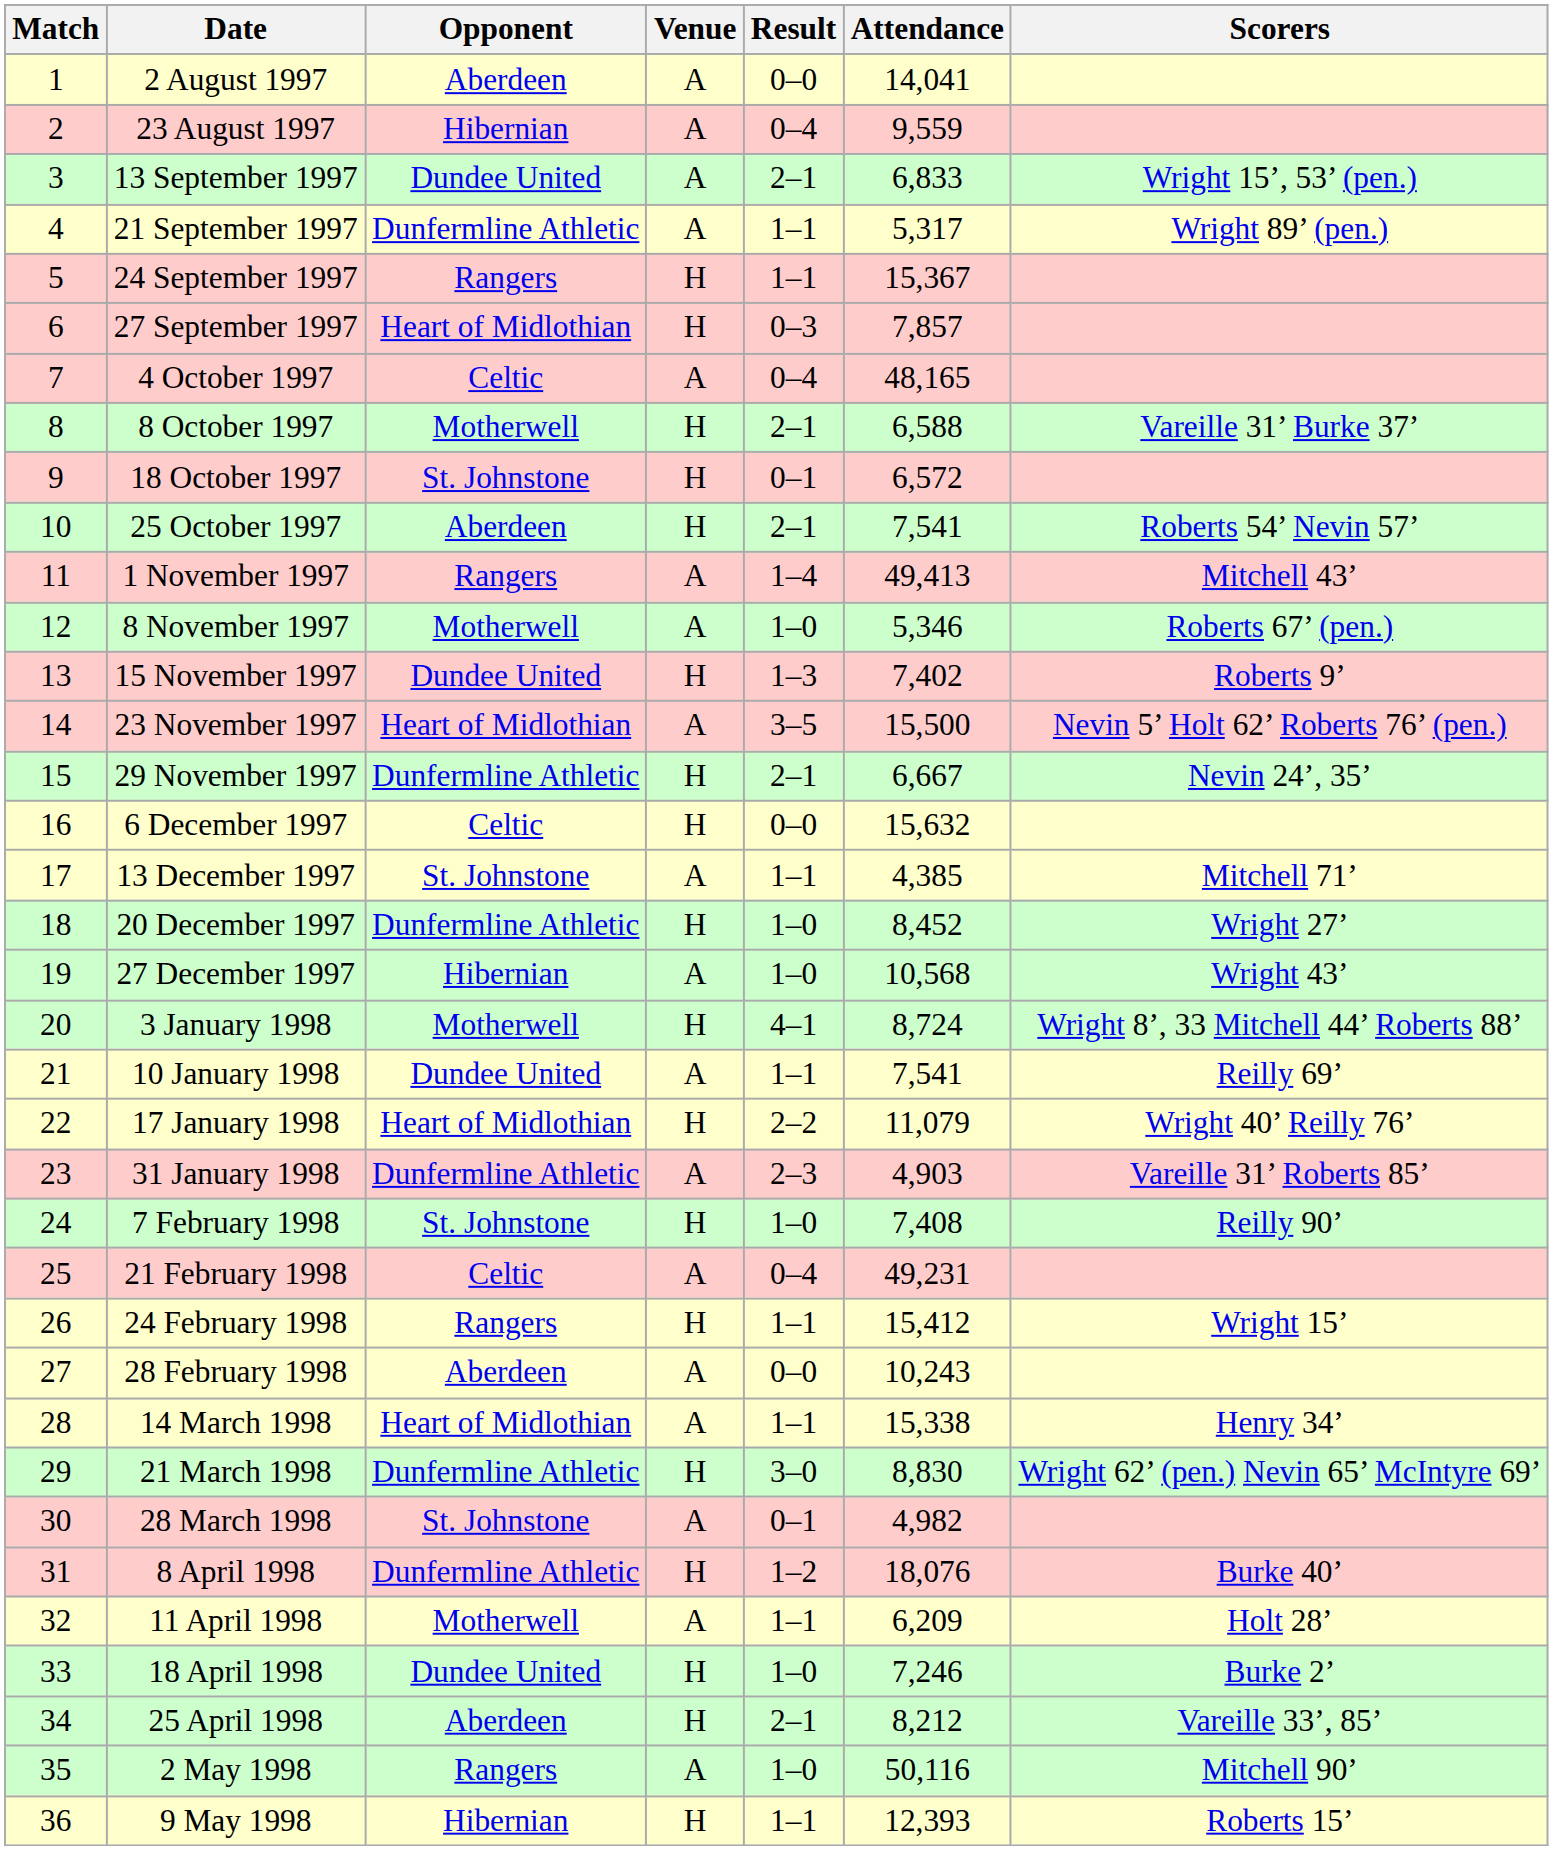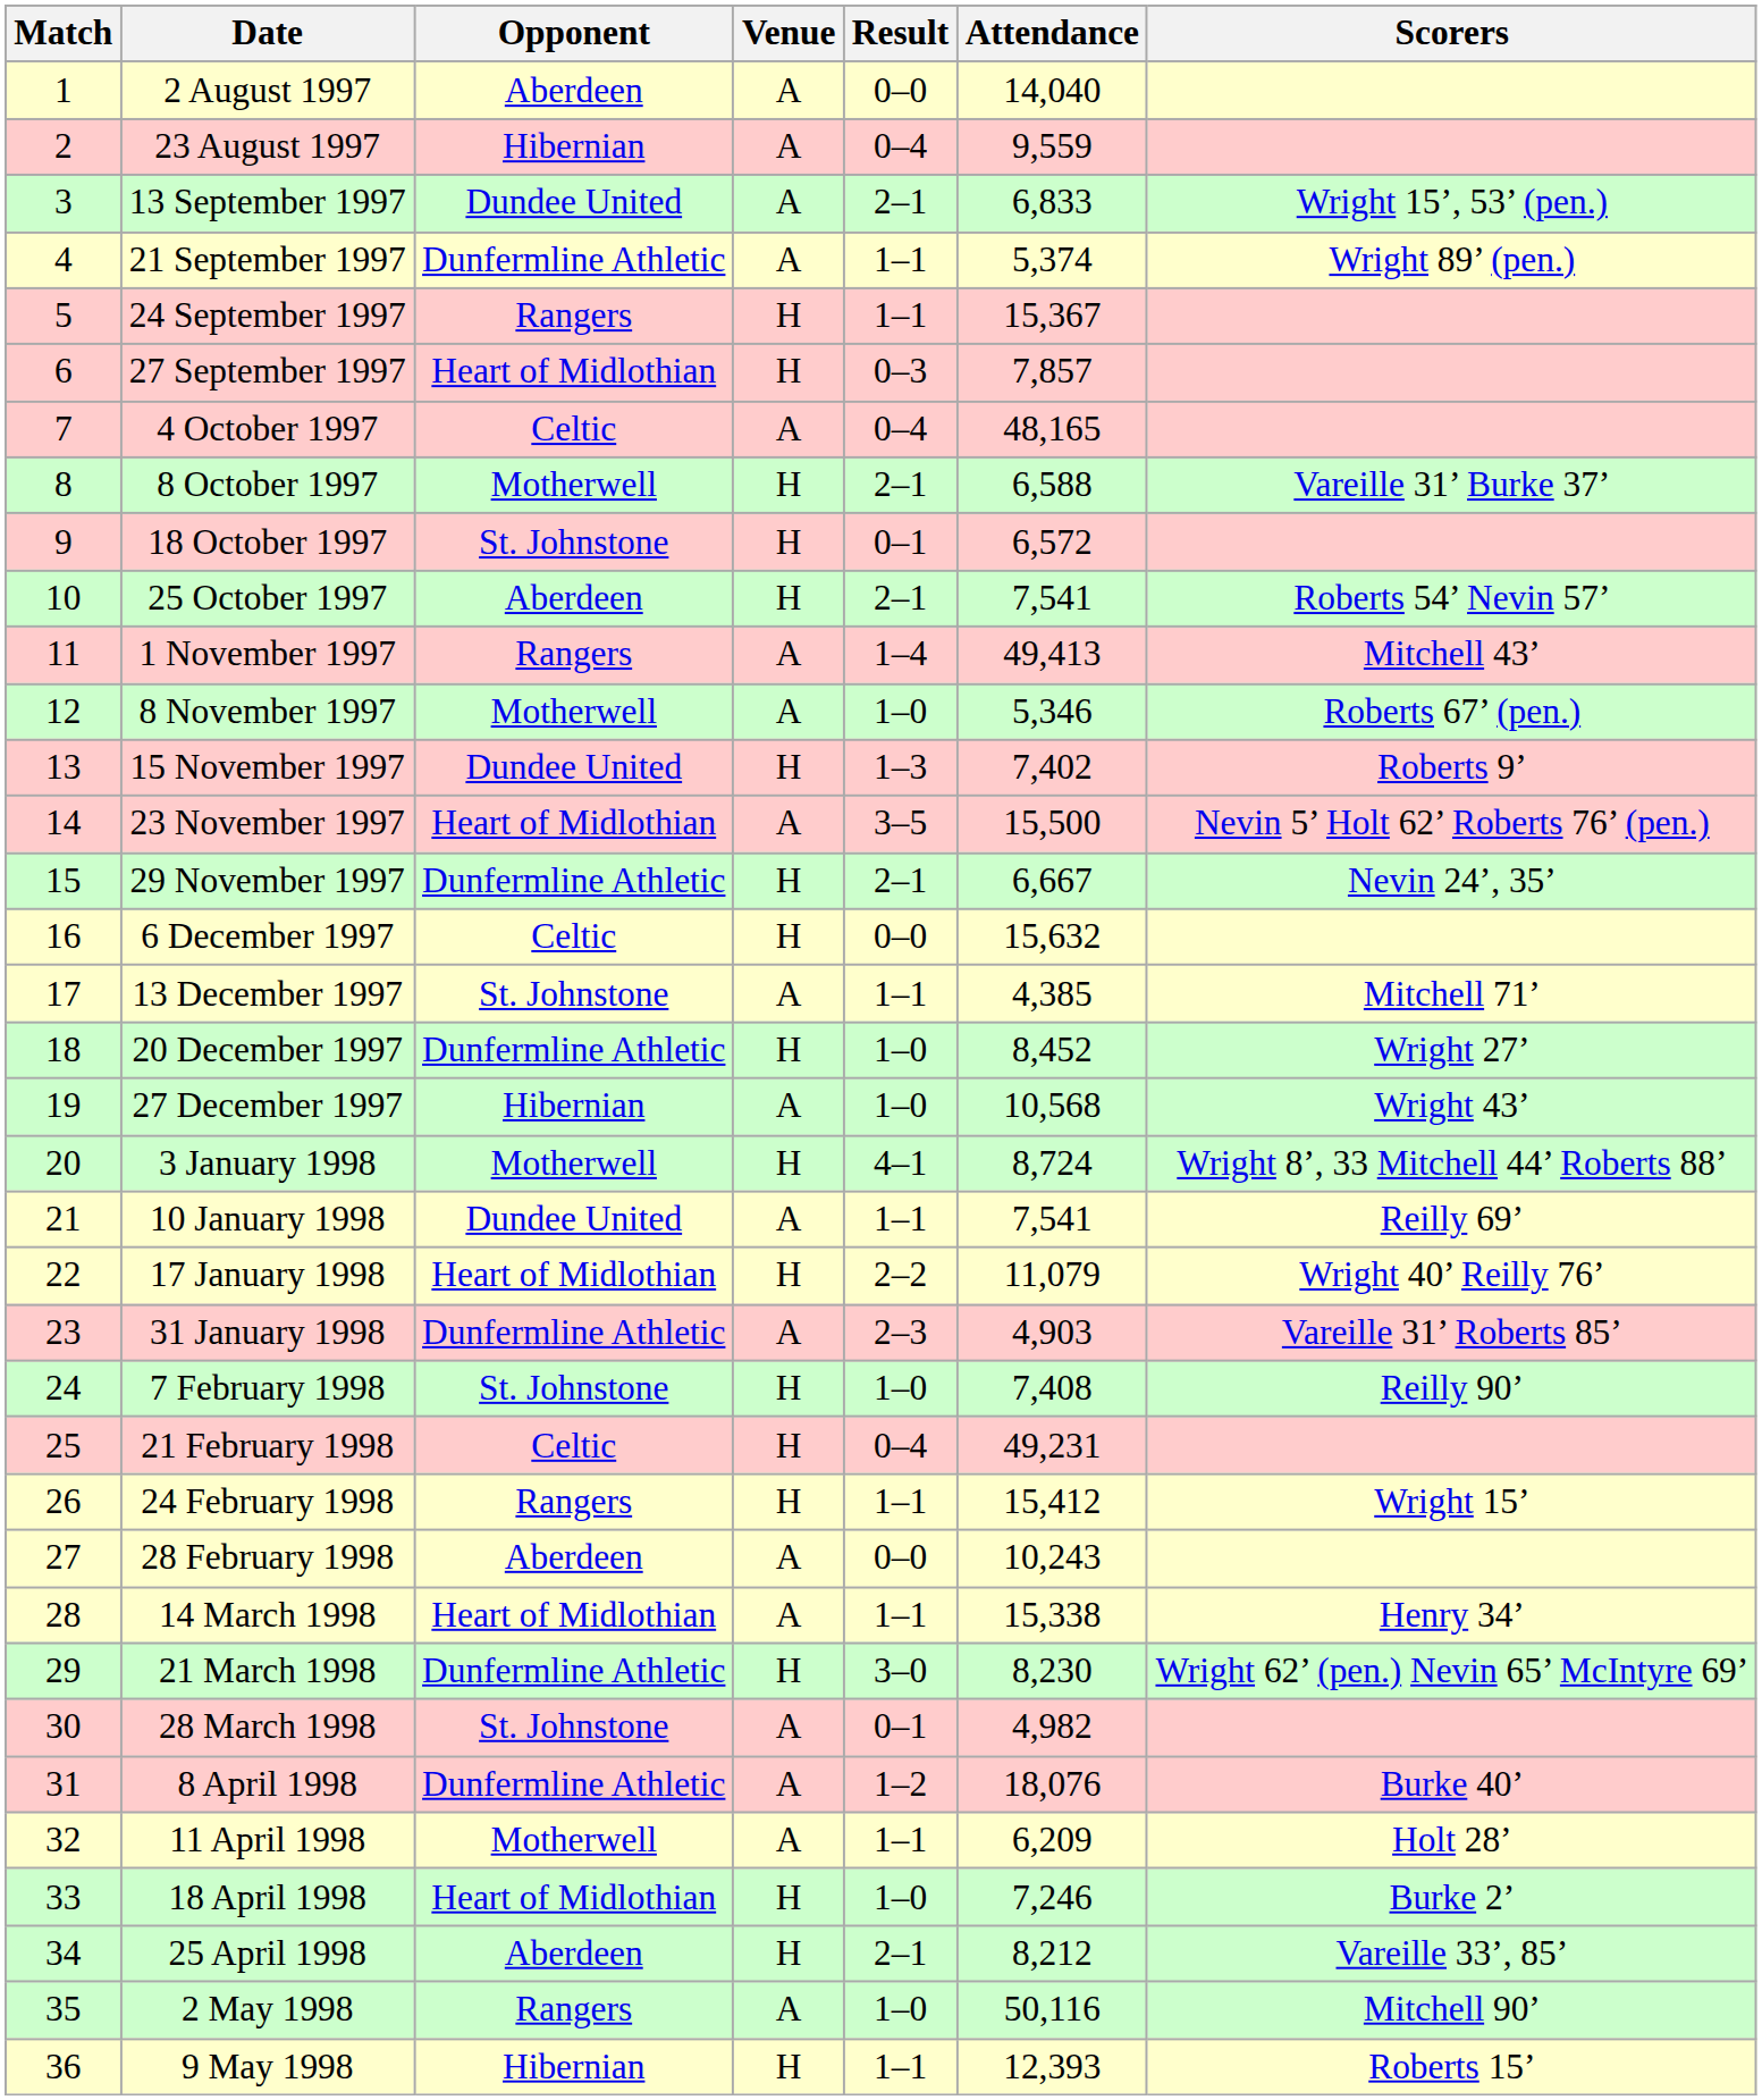2 August 1997 | Attendance: 14,041 -> 14,040
21 September 1997 | Attendance: 5,317 -> 5,374
21 February 1998 | Venue: A -> H
21 March 1998 | Attendance: 8,830 -> 8,230
8 April 1998 | Venue: H -> A
18 April 1998 | Opponent: Dundee United -> Heart of Midlothian
